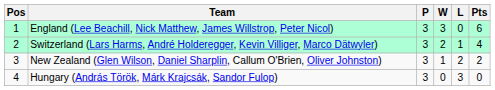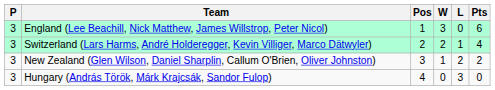columns swapped: Pos <-> P
